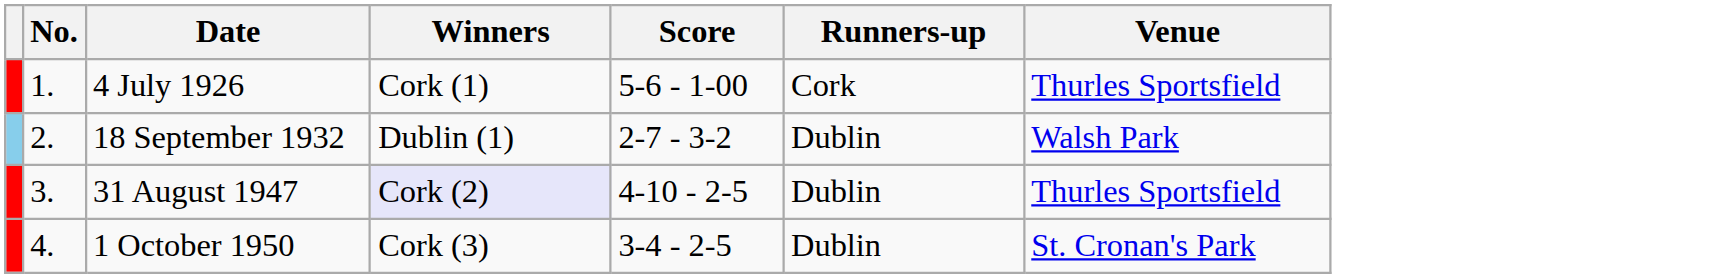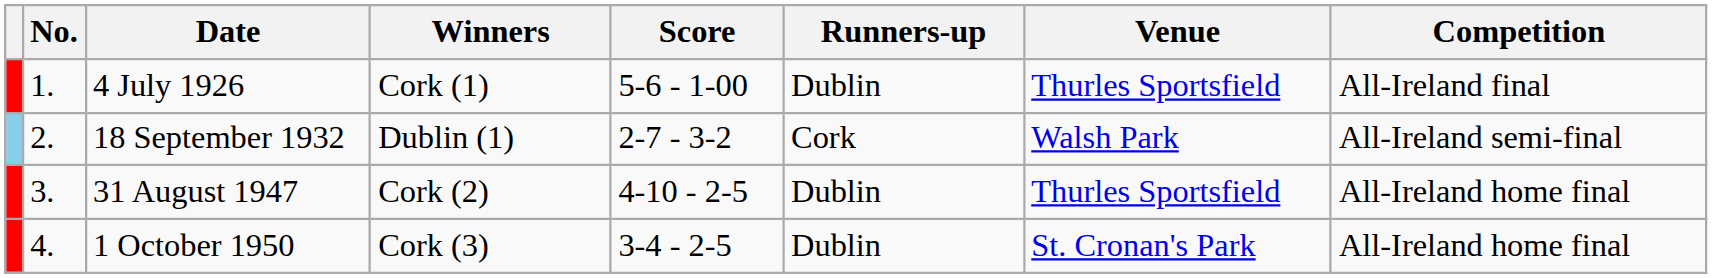+ column: Competition | All-Ireland final | All-Ireland semi-final | All-Ireland home final | All-Ireland home final
4 July 1926 | Runners-up: Cork -> Dublin
18 September 1932 | Runners-up: Dublin -> Cork
31 August 1947 | Winners: lavender background -> no background
